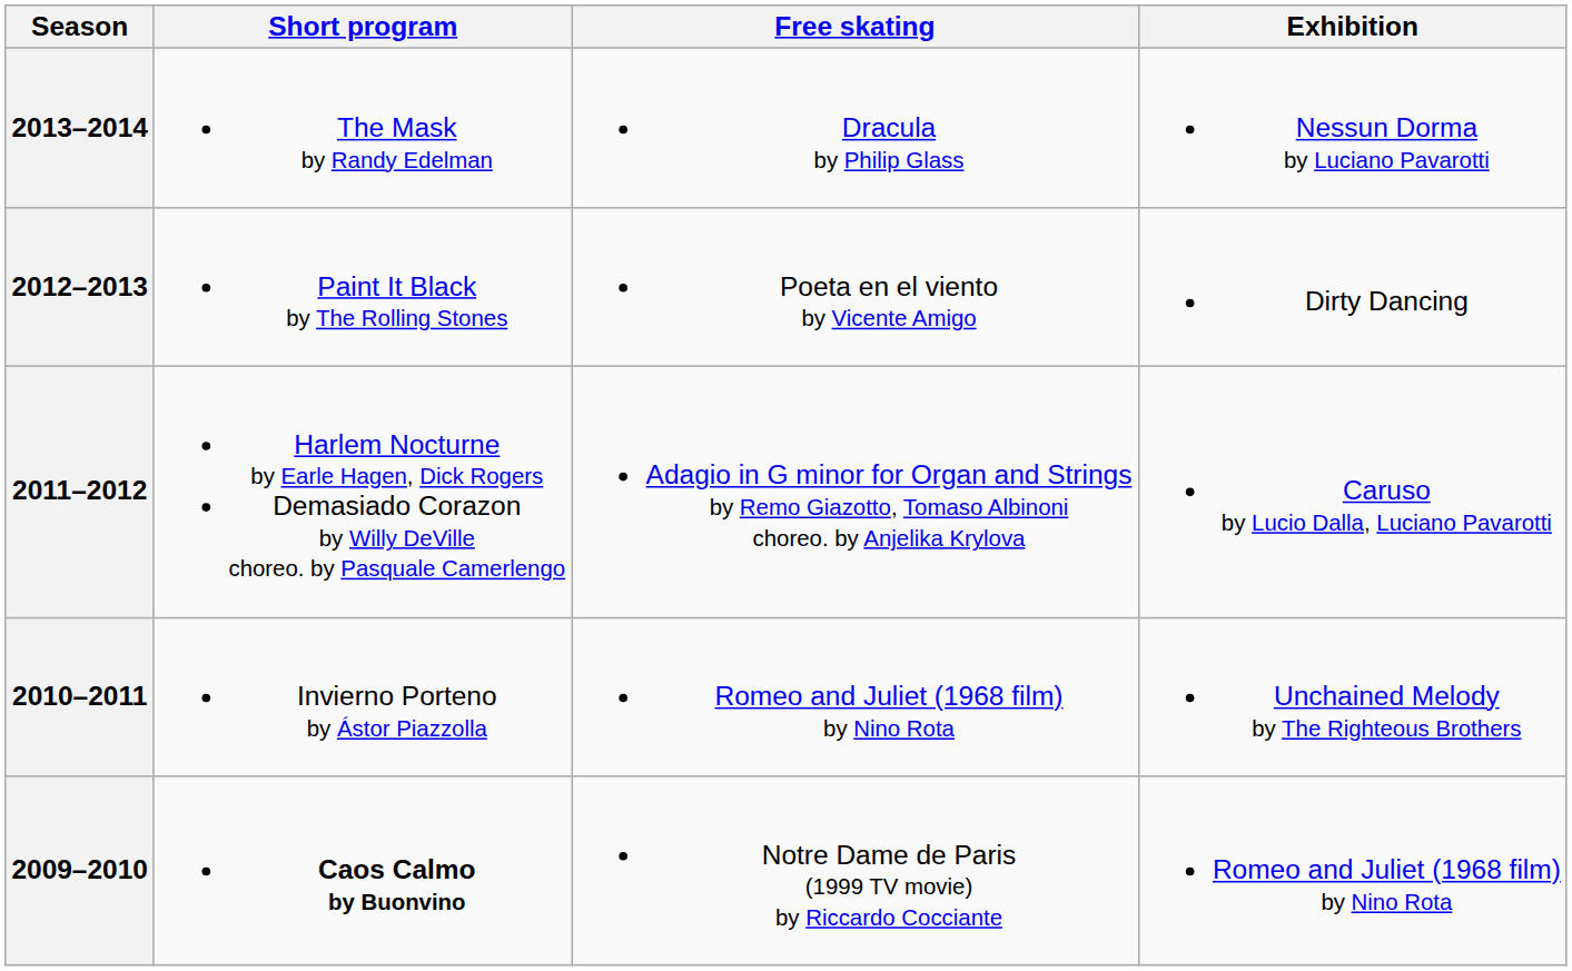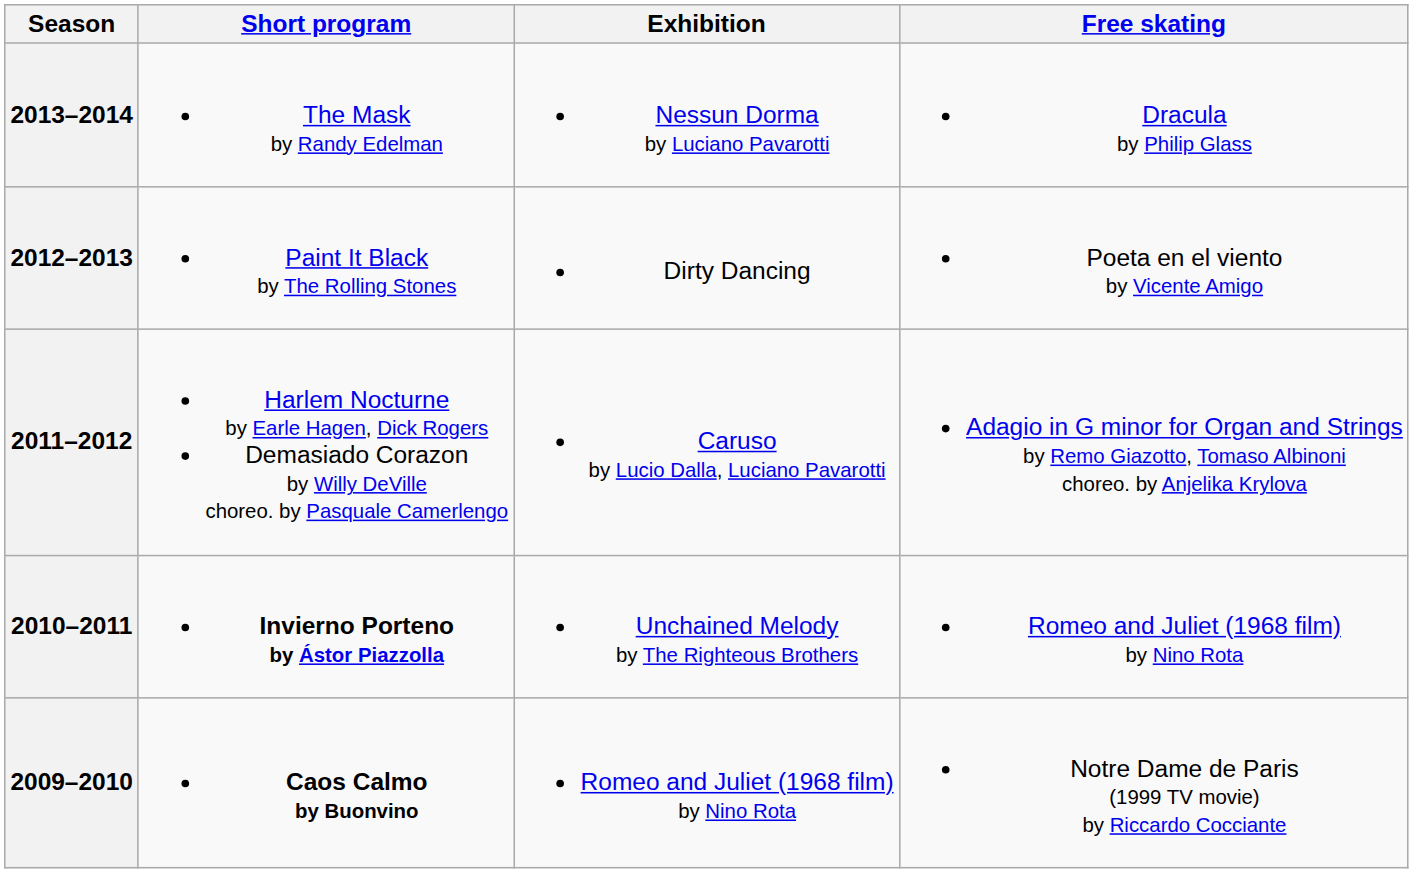columns swapped: Free skating <-> Exhibition
2010–2011 | Short program: normal -> bold
